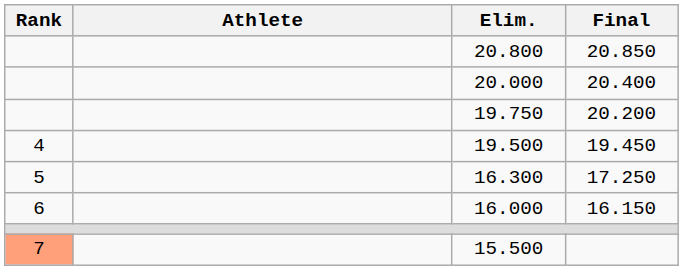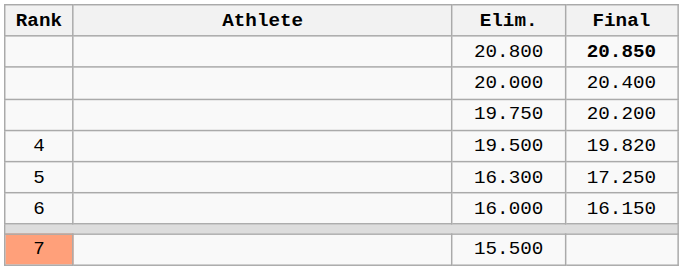20.800 | Final: normal -> bold
19.500 | Final: 19.450 -> 19.820
